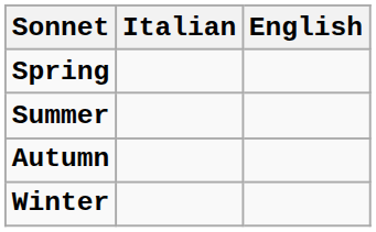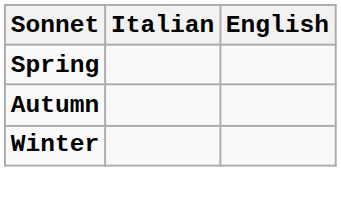- row: Summer
